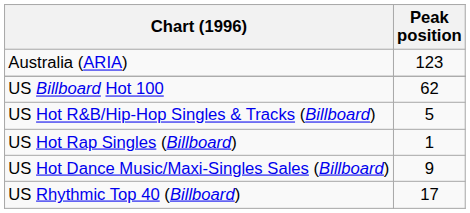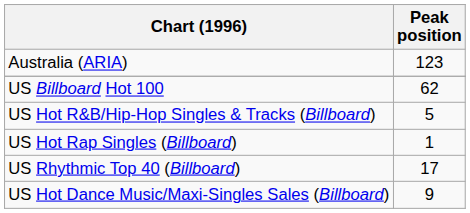rows swapped: US Rhythmic Top 40 (Billboard) <-> US Hot Dance Music/Maxi-Singles Sales (Billboard)
